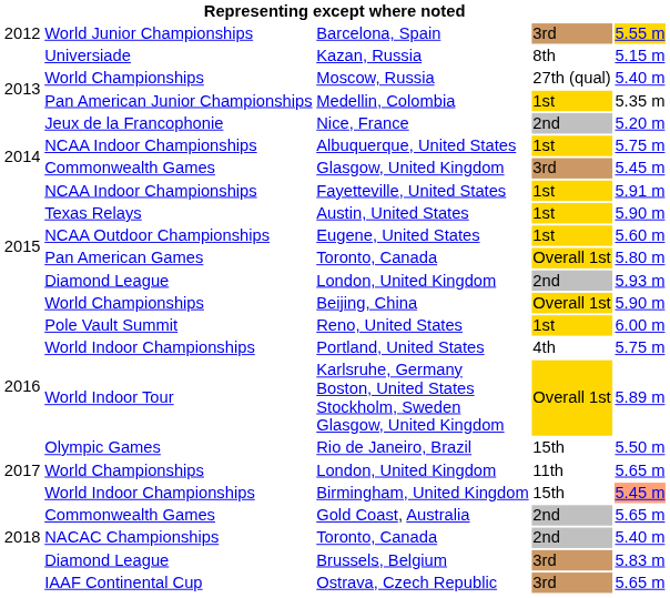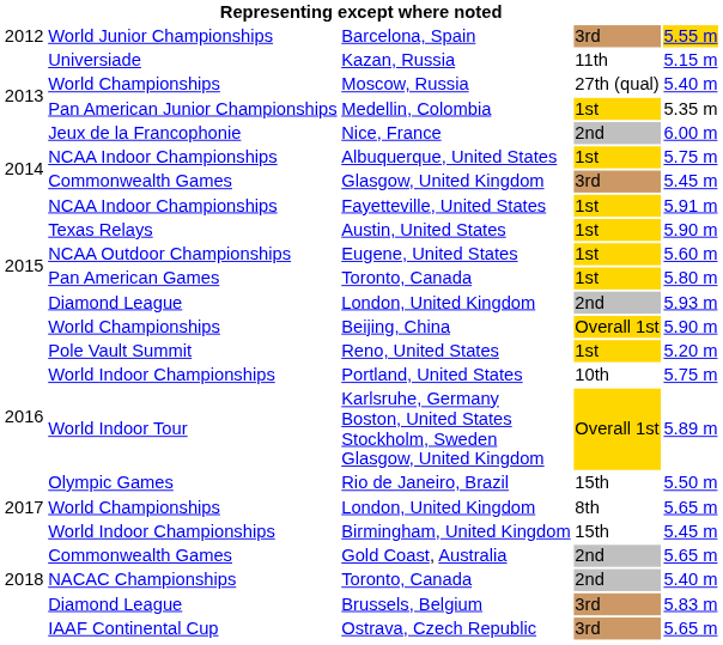Kazan, Russia | column 4: 8th -> 11th
Nice, France | column 5: 5.20 m -> 6.00 m
Pan American Games / Toronto, Canada | column 4: Overall 1st -> 1st
Reno, United States | column 5: 6.00 m -> 5.20 m
Portland, United States | column 4: 4th -> 10th
World Championships / London, United Kingdom | column 4: 11th -> 8th
Birmingham, United Kingdom | column 5: lightsalmon background -> no background
